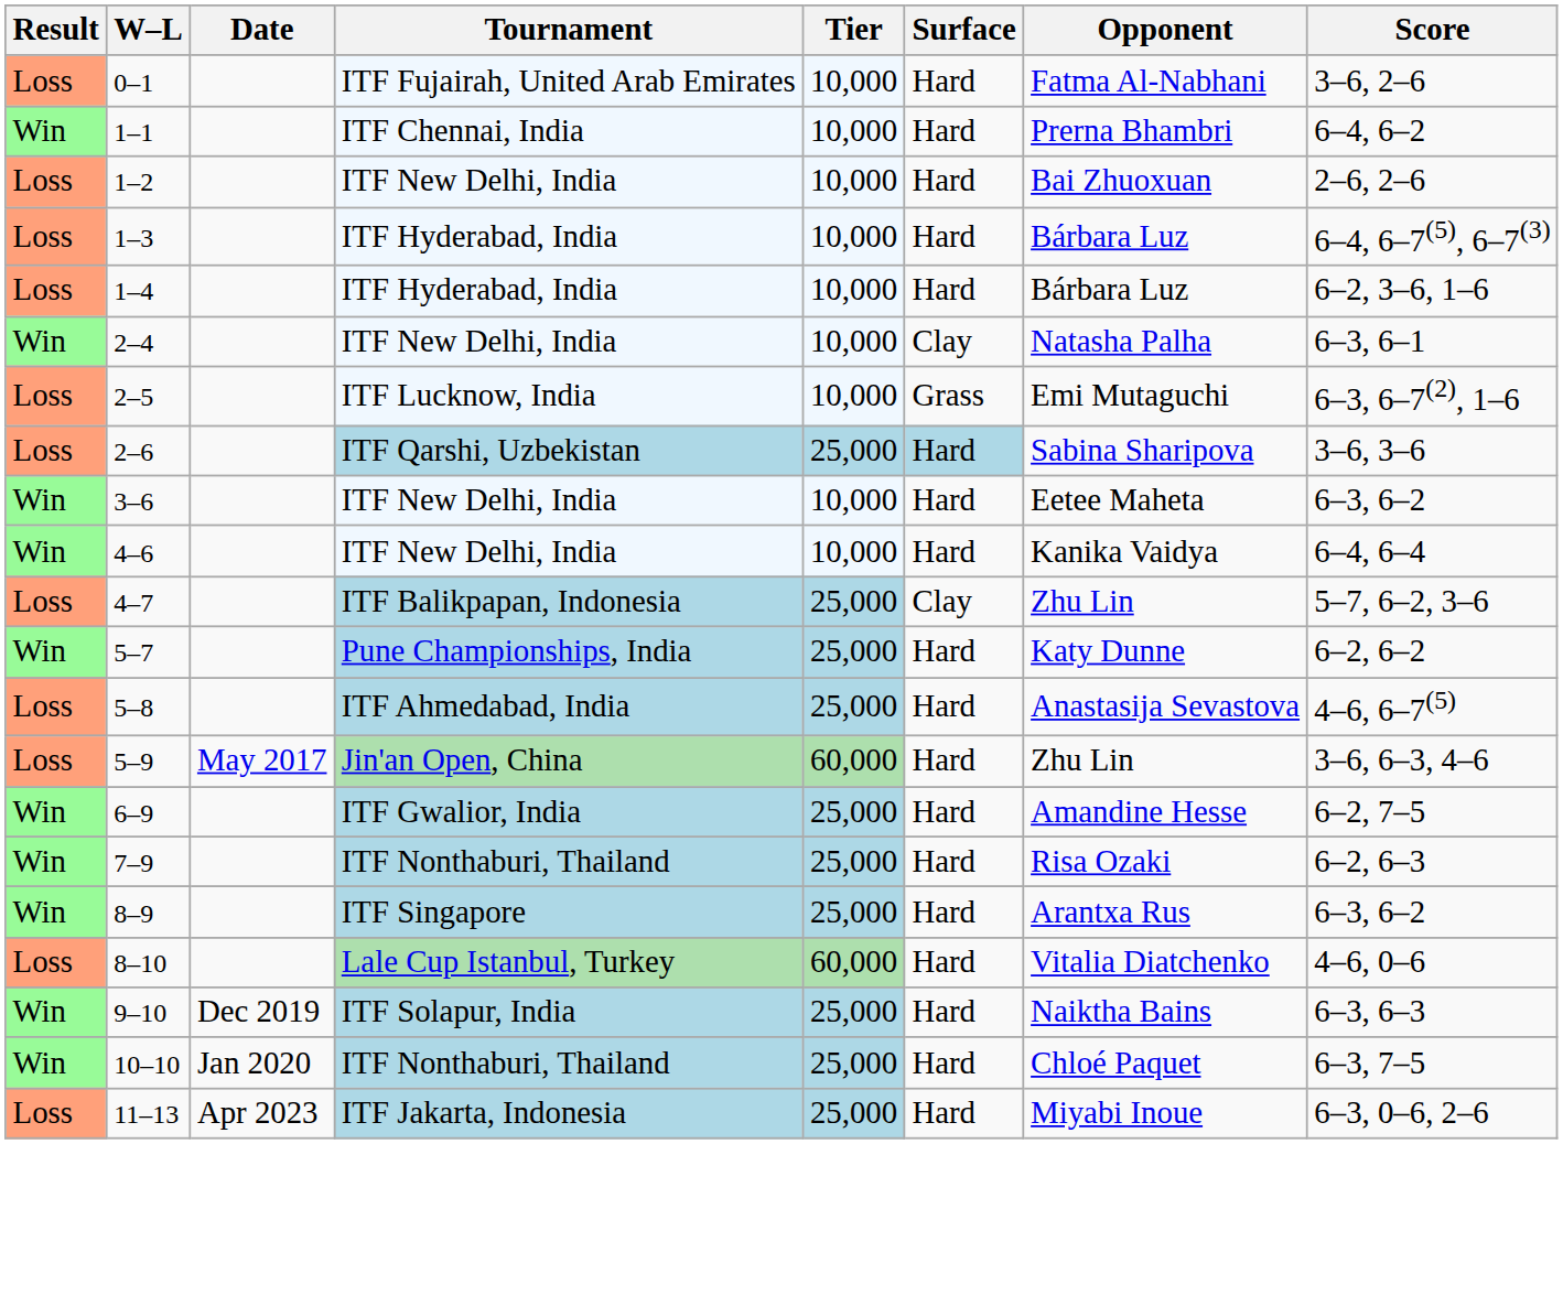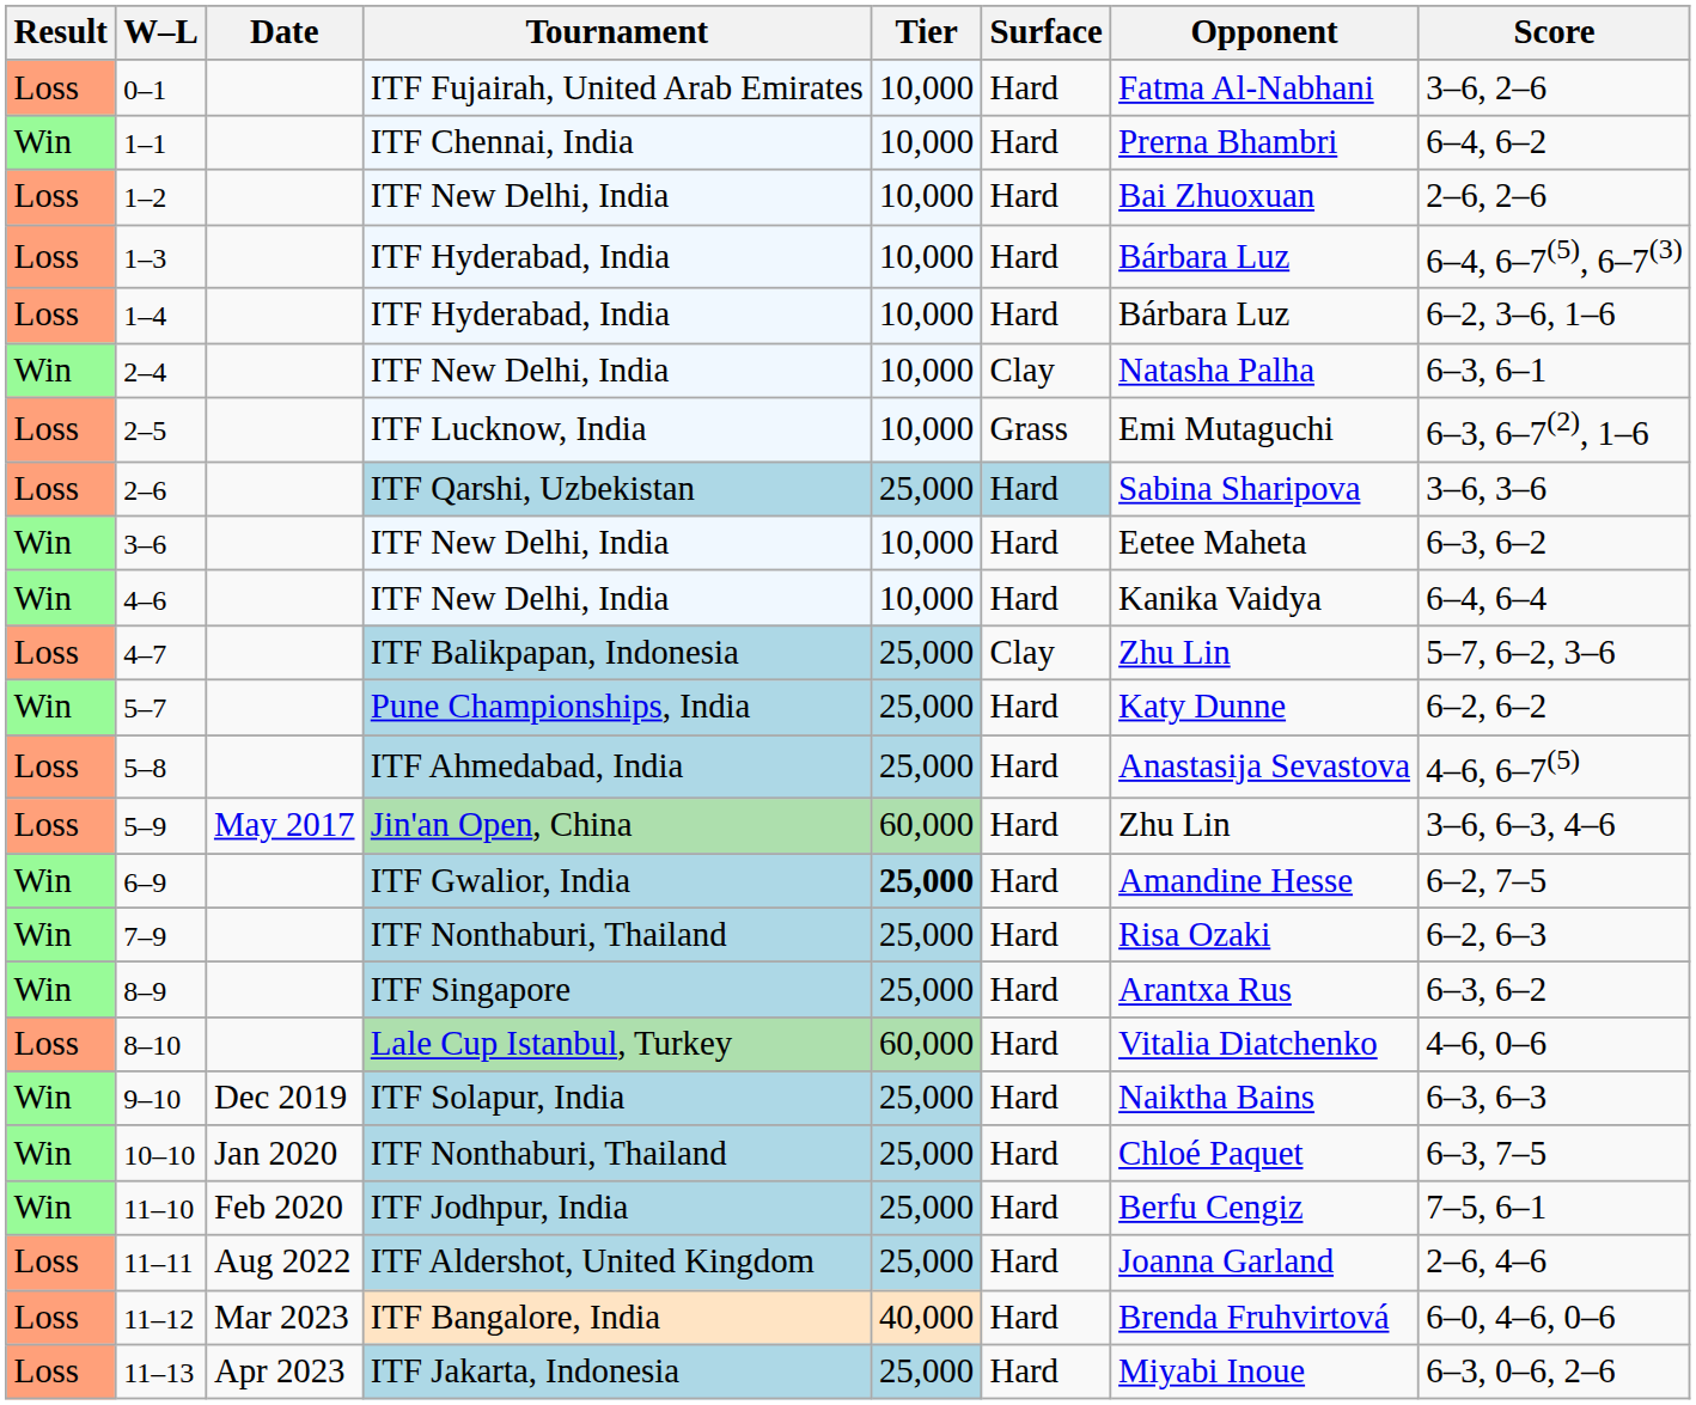6–9 | Tier: normal -> bold
+ row: Win | 11–10 | Feb 2020 | ITF Jodhpur, India | 25,000 | Hard | Berfu Cengiz | 7–5, 6–1
+ row: Loss | 11–11 | Aug 2022 | ITF Aldershot, United Kingdom | 25,000 | Hard | Joanna Garland | 2–6, 4–6
+ row: Loss | 11–12 | Mar 2023 | ITF Bangalore, India | 40,000 | Hard | Brenda Fruhvirtová | 6–0, 4–6, 0–6
